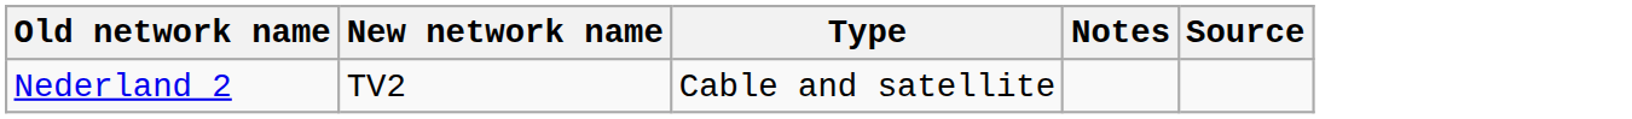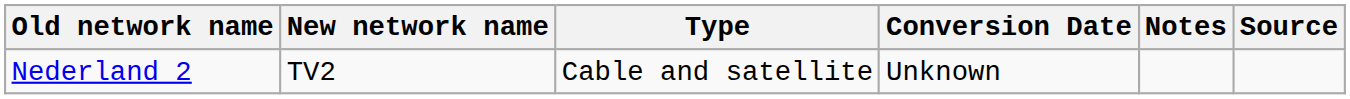+ column: Conversion Date | Unknown
